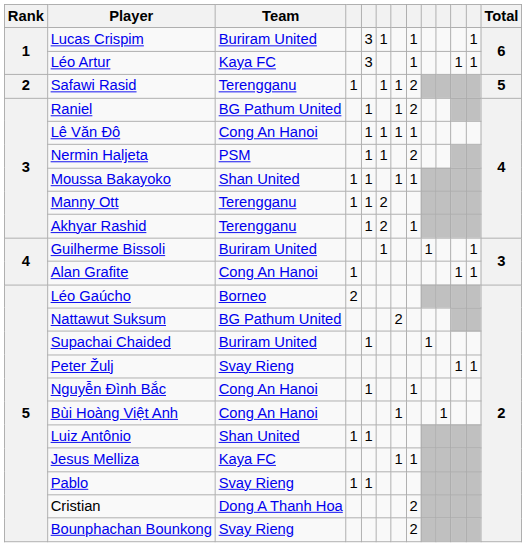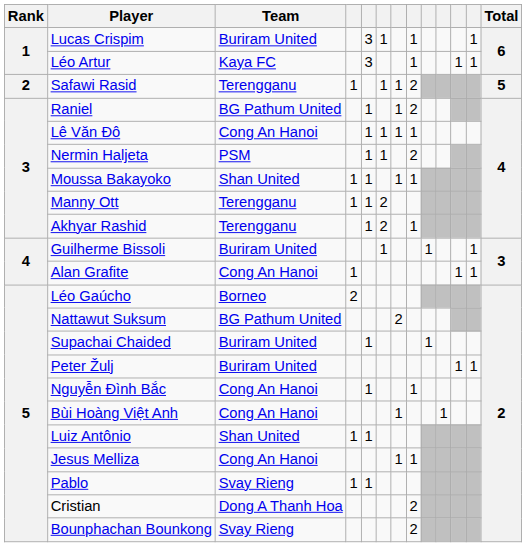Peter Žulj | Team: Svay Rieng -> Buriram United
Jesus Melliza | Team: Kaya FC -> Cong An Hanoi
